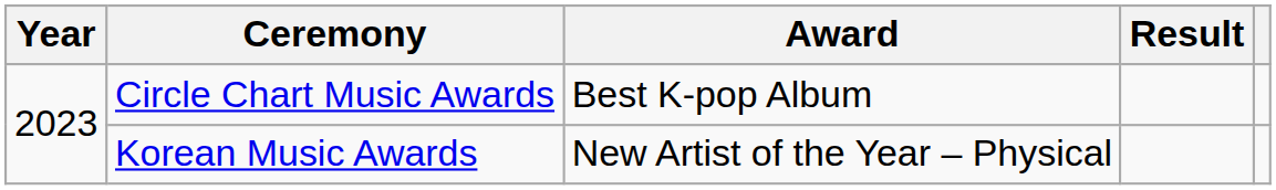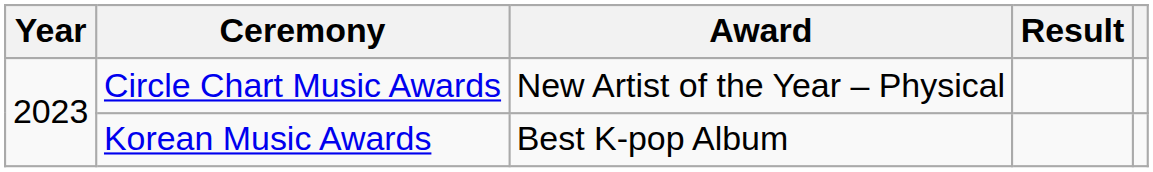Circle Chart Music Awards | Award: Best K-pop Album -> New Artist of the Year – Physical
Korean Music Awards | Award: New Artist of the Year – Physical -> Best K-pop Album
